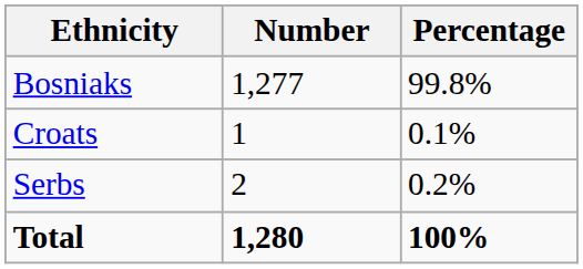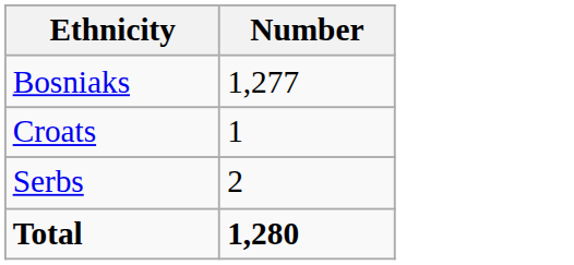- column: Percentage | 99.8% | 0.1% | 0.2% | 100%
